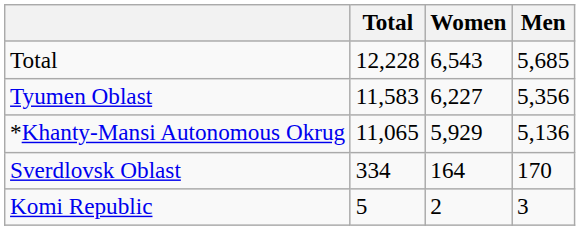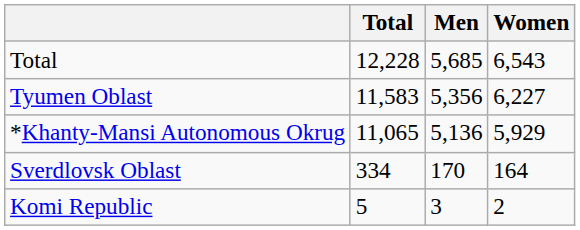columns swapped: Men <-> Women
